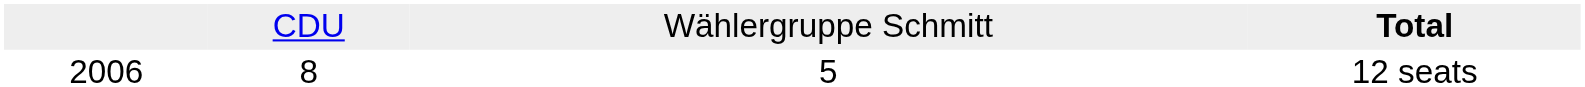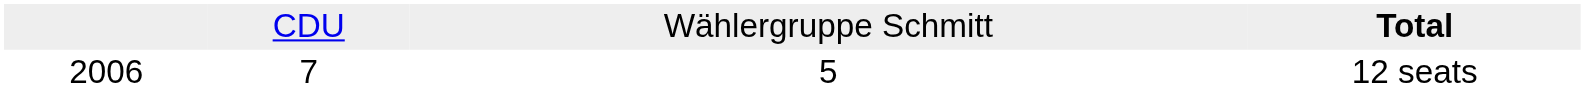12 seats | column 2: 8 -> 7
